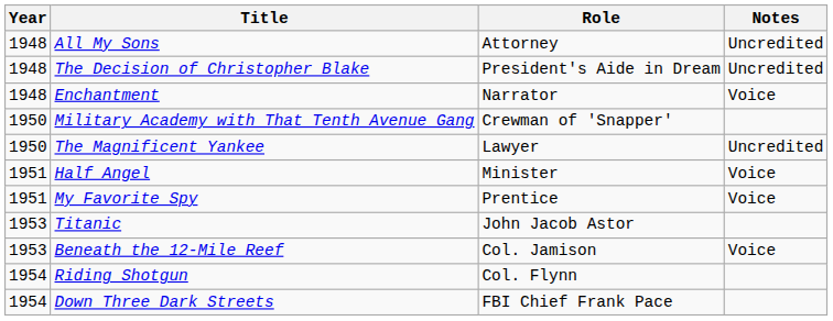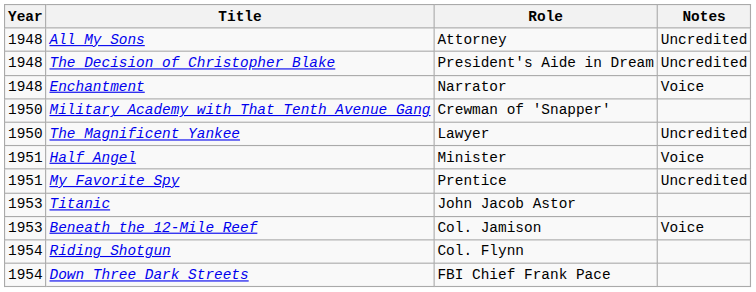My Favorite Spy | Notes: Voice -> Uncredited
